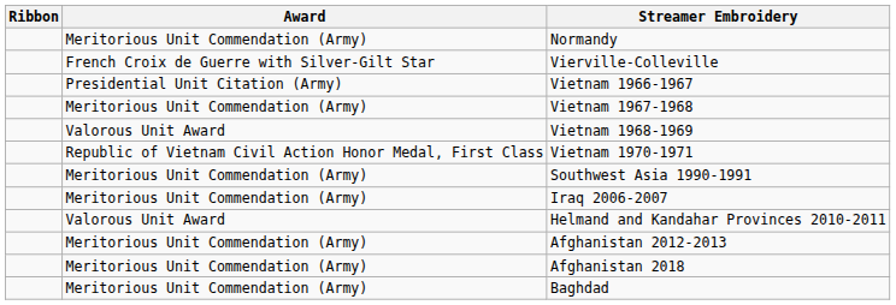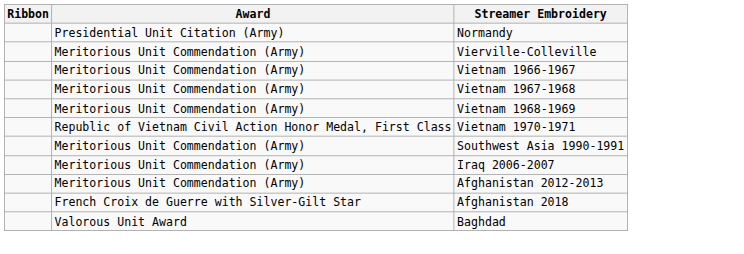Normandy | Award: Meritorious Unit Commendation (Army) -> Presidential Unit Citation (Army)
Vierville-Colleville | Award: French Croix de Guerre with Silver-Gilt Star -> Meritorious Unit Commendation (Army)
Vietnam 1966-1967 | Award: Presidential Unit Citation (Army) -> Meritorious Unit Commendation (Army)
Vietnam 1968-1969 | Award: Valorous Unit Award -> Meritorious Unit Commendation (Army)
- row: Valorous Unit Award | Helmand and Kandahar Provinces 2010-2011
Afghanistan 2018 | Award: Meritorious Unit Commendation (Army) -> French Croix de Guerre with Silver-Gilt Star
Baghdad | Award: Meritorious Unit Commendation (Army) -> Valorous Unit Award
